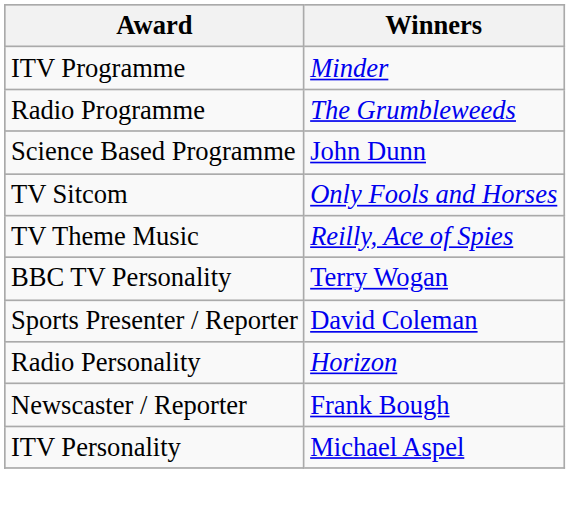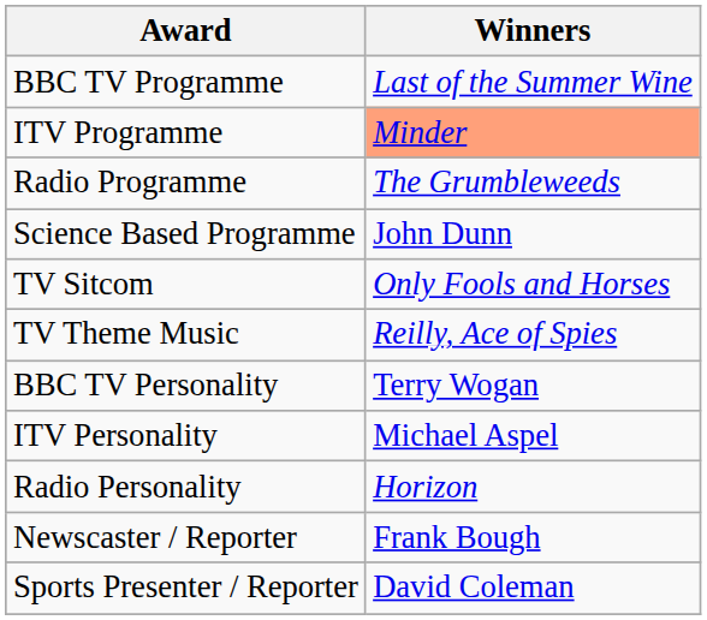+ row: BBC TV Programme | Last of the Summer Wine
ITV Programme | Winners: no background -> lightsalmon background
rows swapped: ITV Personality <-> Sports Presenter / Reporter
